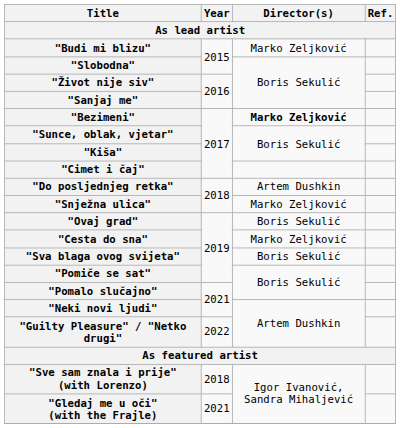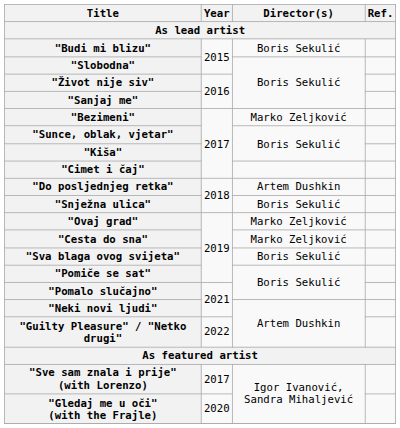"Budi mi blizu" | Director(s): Marko Zeljković -> Boris Sekulić
"Bezimeni" | Director(s): bold -> normal
"Snježna ulica" | Director(s): Marko Zeljković -> Boris Sekulić
"Ovaj grad" | Director(s): Boris Sekulić -> Marko Zeljković
"Sve sam znala i prije" (with Lorenzo) | Year: 2018 -> 2017
"Gledaj me u oči" (with the Frajle) | Year: 2021 -> 2020
